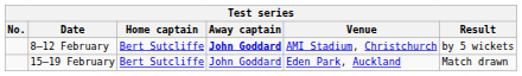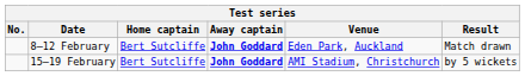8–12 February | Venue: AMI Stadium, Christchurch -> Eden Park, Auckland
8–12 February | Result: by 5 wickets -> Match drawn
15–19 February | Away captain: normal -> bold
15–19 February | Venue: Eden Park, Auckland -> AMI Stadium, Christchurch
15–19 February | Result: Match drawn -> by 5 wickets
